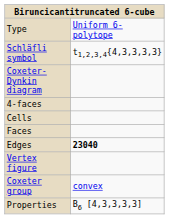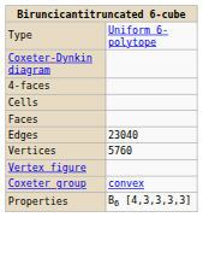- row: Schläfli symbol | t1,2,3,4{4,3,3,3,3}
Edges | column 2: bold -> normal
+ row: Vertices | 5760
